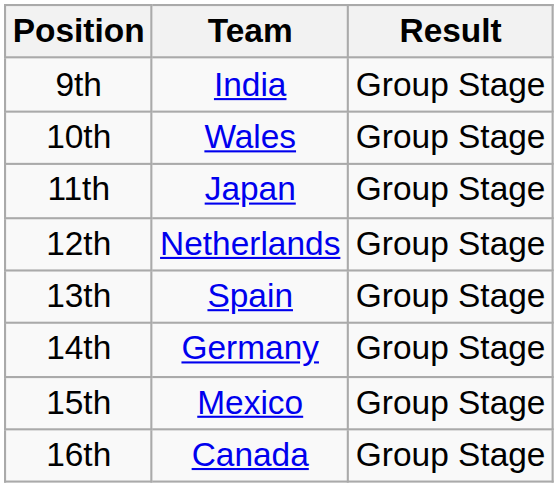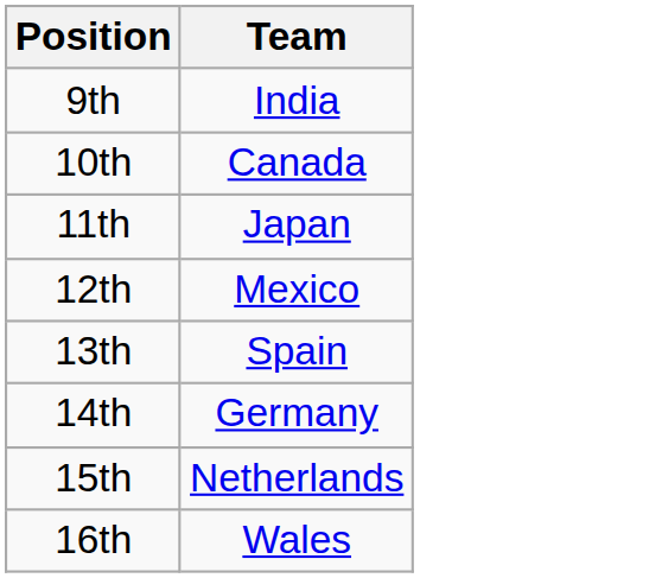- column: Result | Group Stage | Group Stage | Group Stage | Group Stage | Group Stage | Group Stage | Group Stage | Group Stage
10th | Team: Wales -> Canada
12th | Team: Netherlands -> Mexico
15th | Team: Mexico -> Netherlands
16th | Team: Canada -> Wales
